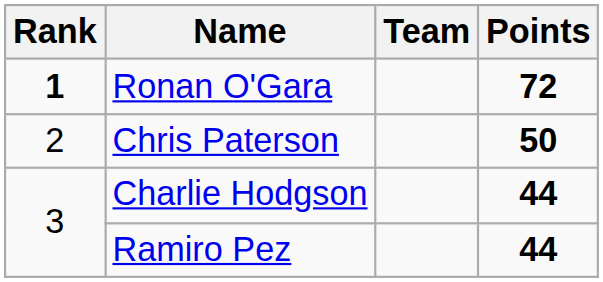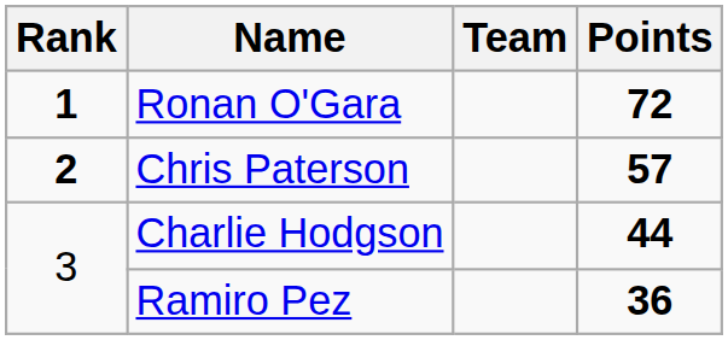Chris Paterson | Rank: normal -> bold
Chris Paterson | Points: 50 -> 57
Ramiro Pez | Points: 44 -> 36
